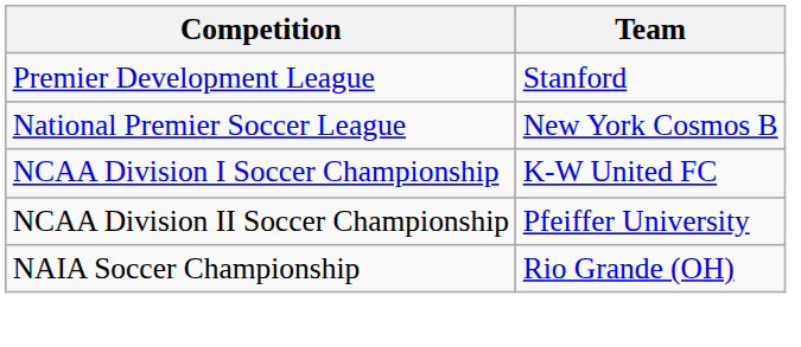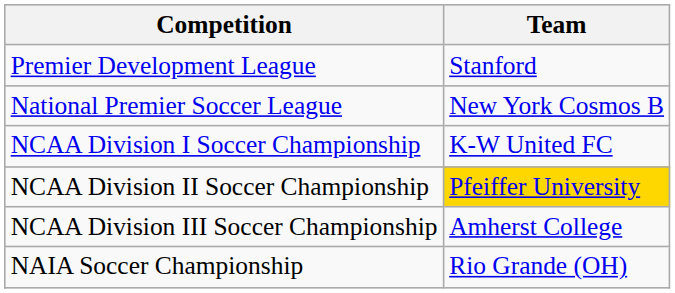NCAA Division II Soccer Championship | Team: no background -> gold background
+ row: NCAA Division III Soccer Championship | Amherst College
